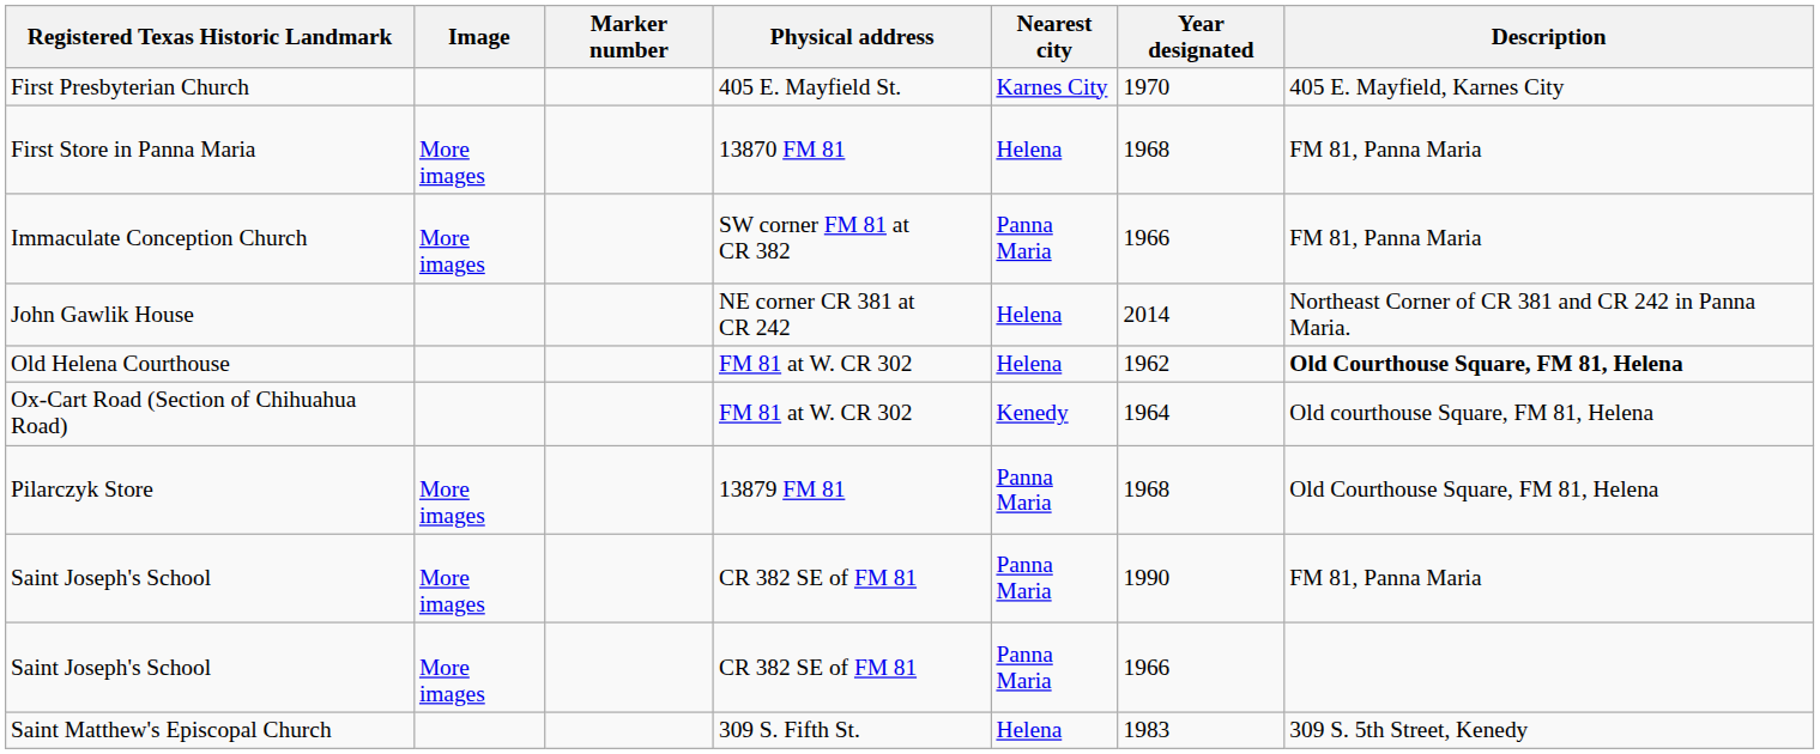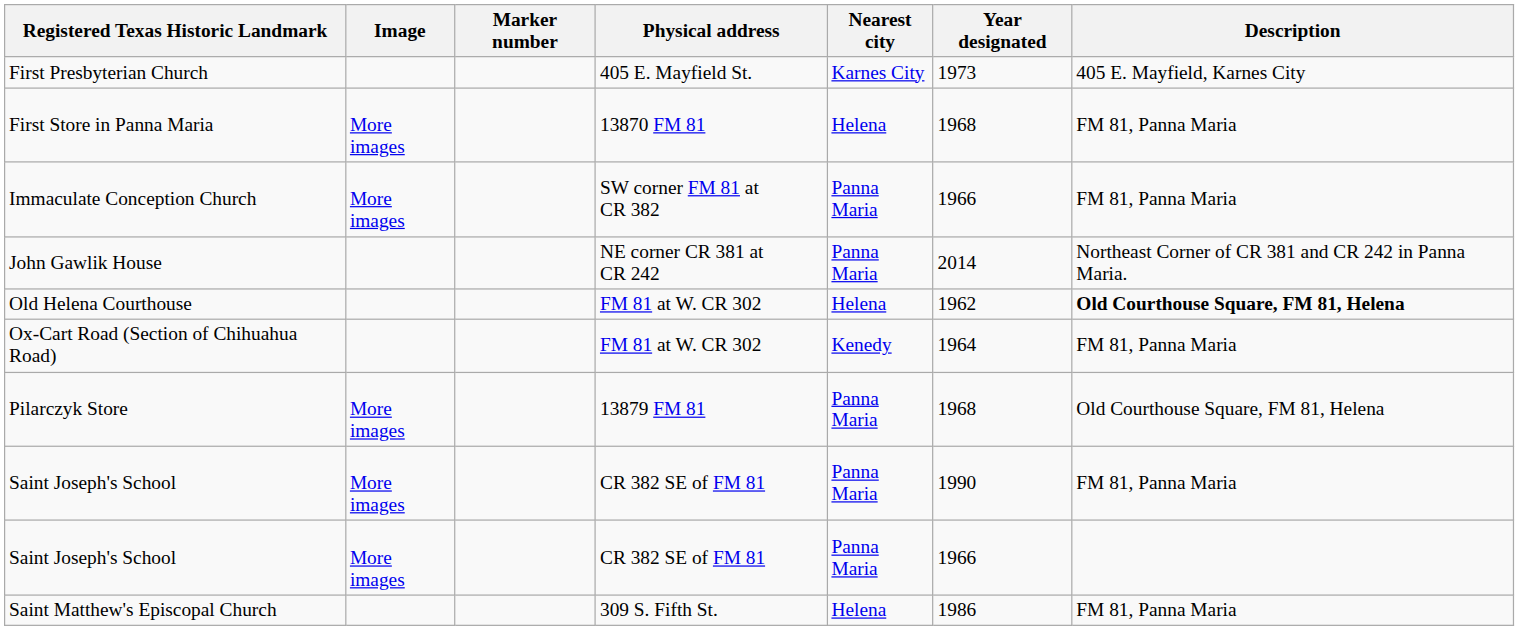First Presbyterian Church | Year designated: 1970 -> 1973
John Gawlik House | Nearest city: Helena -> Panna Maria
Ox-Cart Road (Section of Chihuahua Road) | Description: Old courthouse Square, FM 81, Helena -> FM 81, Panna Maria
Saint Matthew's Episcopal Church | Year designated: 1983 -> 1986
Saint Matthew's Episcopal Church | Description: 309 S. 5th Street, Kenedy -> FM 81, Panna Maria
